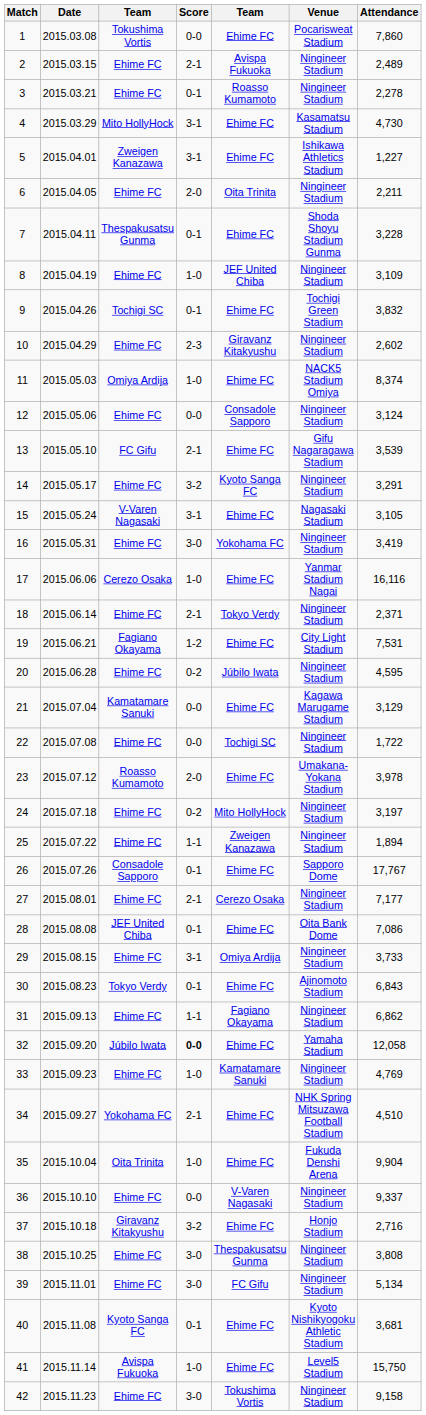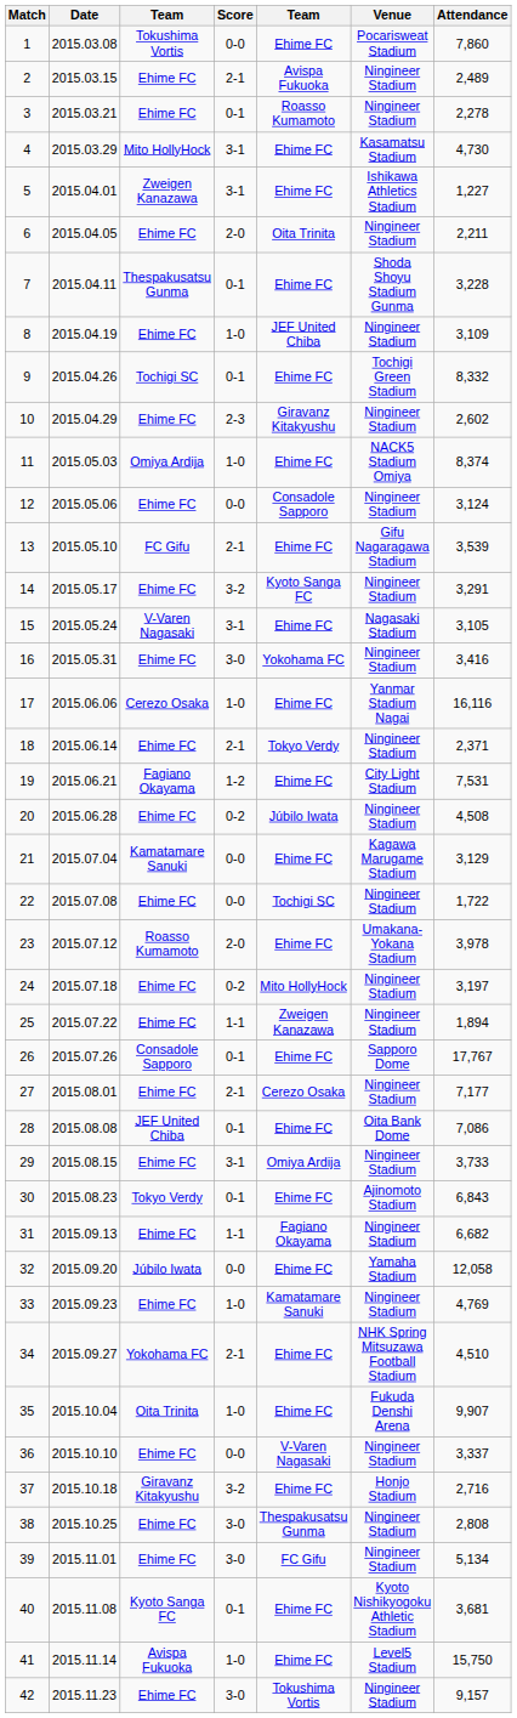9 | Attendance: 3,832 -> 8,332
16 | Attendance: 3,419 -> 3,416
20 | Attendance: 4,595 -> 4,508
31 | Attendance: 6,862 -> 6,682
32 | Score: bold -> normal
35 | Attendance: 9,904 -> 9,907
36 | Attendance: 9,337 -> 3,337
38 | Attendance: 3,808 -> 2,808
42 | Attendance: 9,158 -> 9,157
